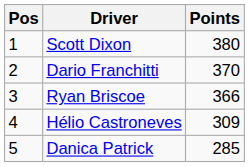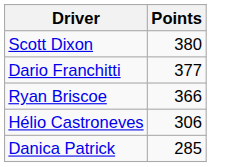- column: Pos | 1 | 2 | 3 | 4 | 5
Dario Franchitti | Points: 370 -> 377
Hélio Castroneves | Points: 309 -> 306
